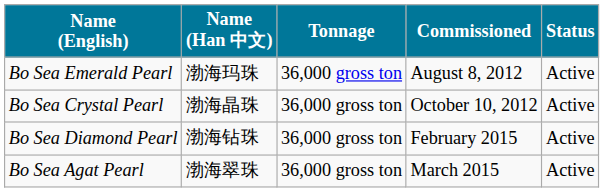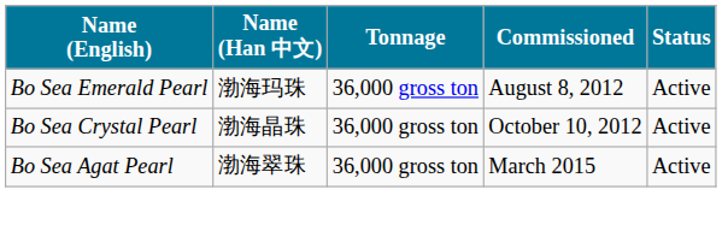- row: Bo Sea Diamond Pearl | 渤海钻珠 | 36,000 gross ton | February 2015 | Active
